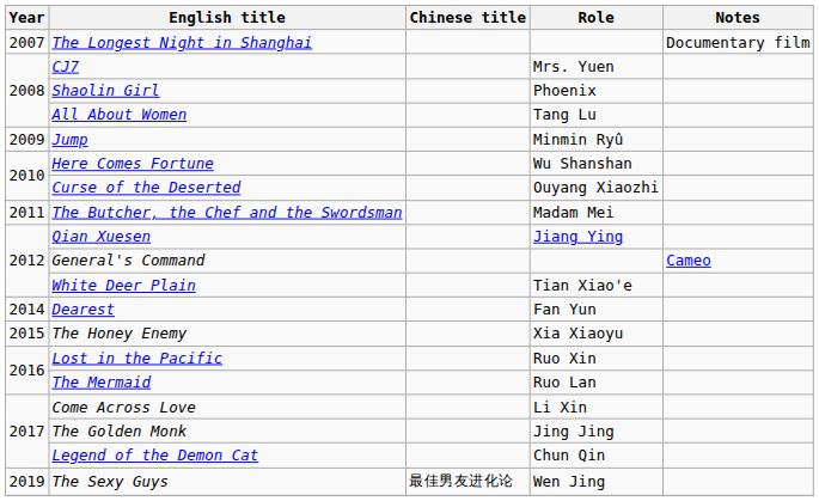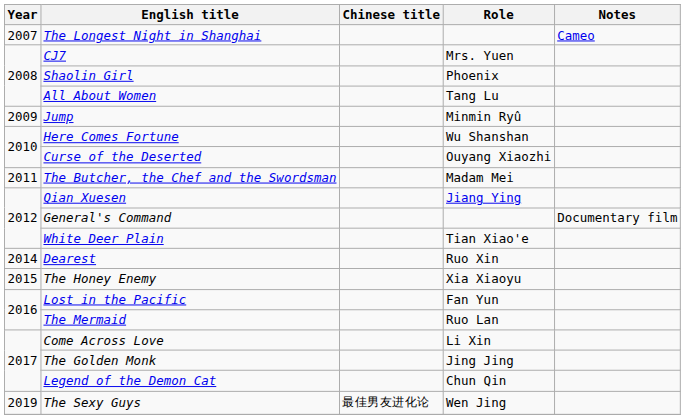The Longest Night in Shanghai | Notes: Documentary film -> Cameo
General's Command | Notes: Cameo -> Documentary film
Dearest | Role: Fan Yun -> Ruo Xin
Lost in the Pacific | Role: Ruo Xin -> Fan Yun
